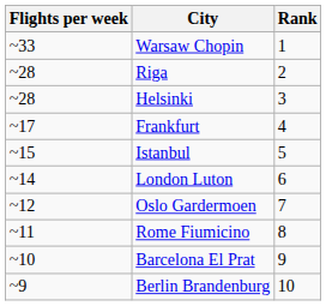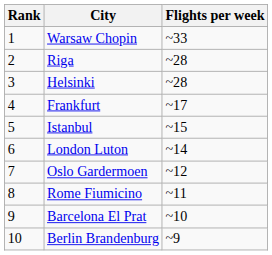columns swapped: Rank <-> Flights per week
